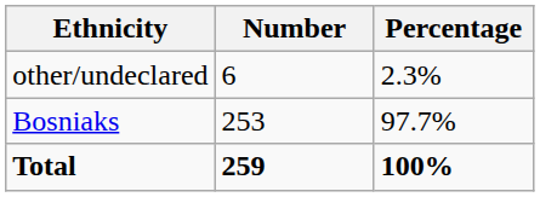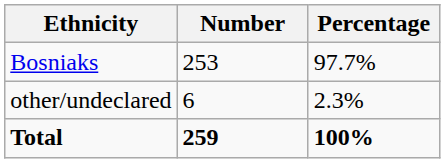rows swapped: Bosniaks <-> other/undeclared
